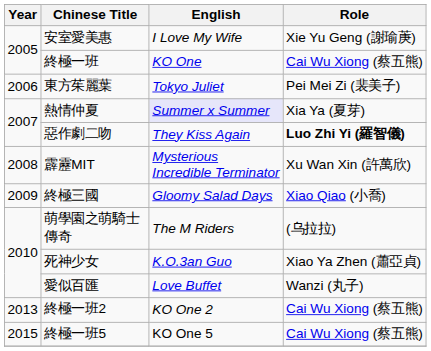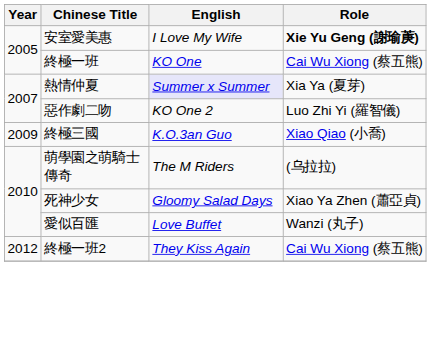安室愛美惠 | Role: normal -> bold
- row: 2006 | 東方茱麗葉 | Tokyo Juliet | Pei Mei Zi (裴美子)
惡作劇二吻 | English: They Kiss Again -> KO One 2
惡作劇二吻 | Role: bold -> normal
- row: 2008 | 霹靂MIT | Mysterious Incredible Terminator | Xu Wan Xin (許萬欣)
終極三國 | English: Gloomy Salad Days -> K.O.3an Guo
死神少女 | English: K.O.3an Guo -> Gloomy Salad Days
終極一班2 | Year: 2013 -> 2012
終極一班2 | English: KO One 2 -> They Kiss Again
- row: 2015 | 終極一班5 | KO One 5 | Cai Wu Xiong (蔡五熊)
